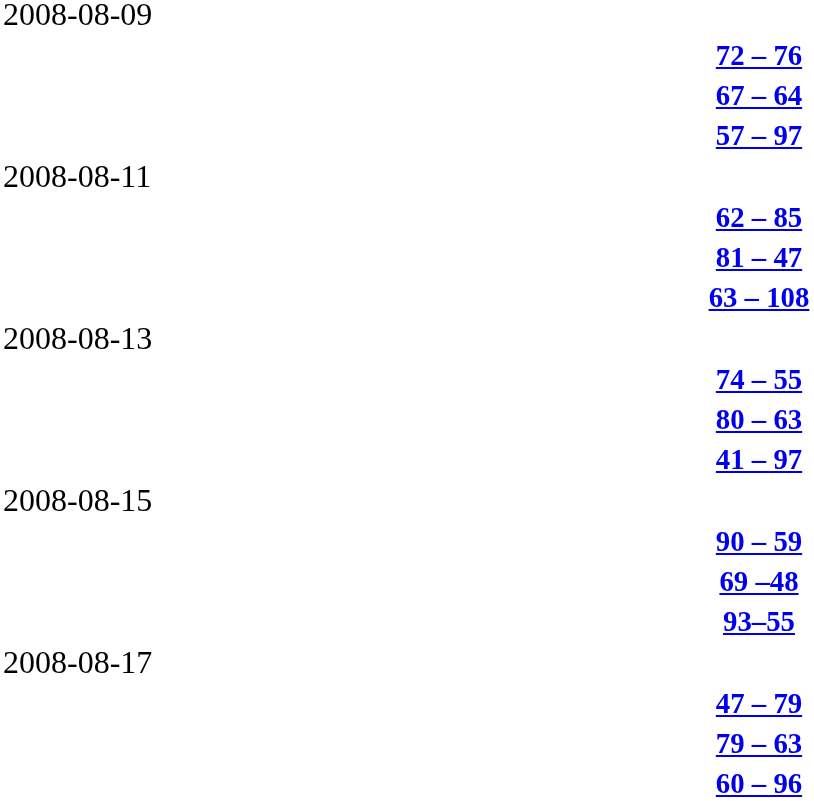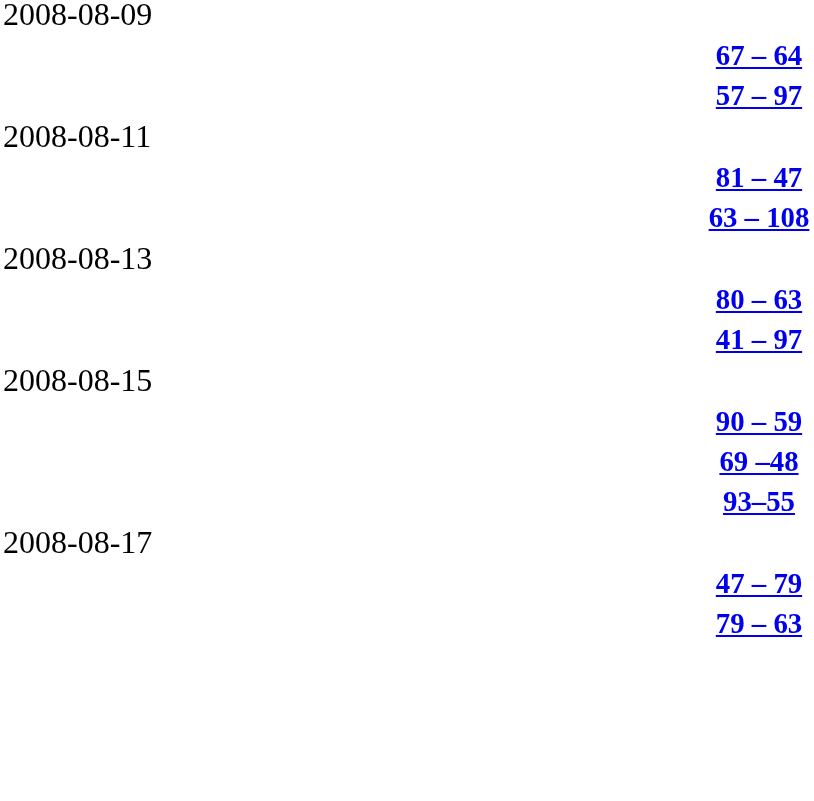- row: 72 – 76
- row: 62 – 85
- row: 74 – 55
- row: 60 – 96
